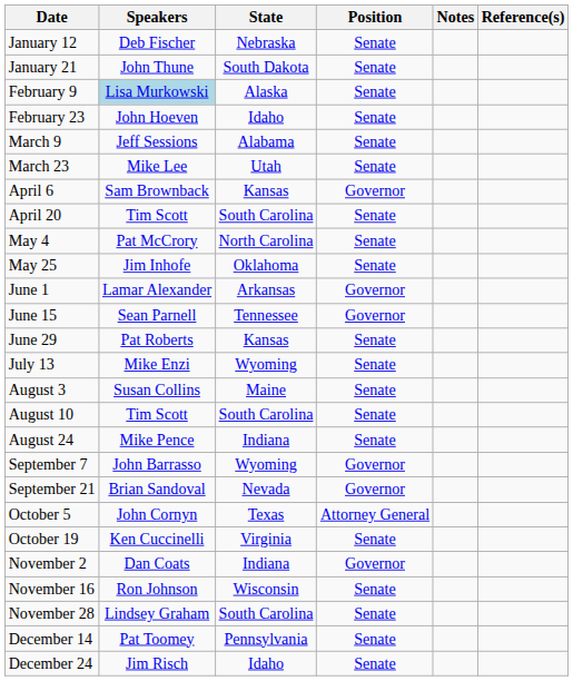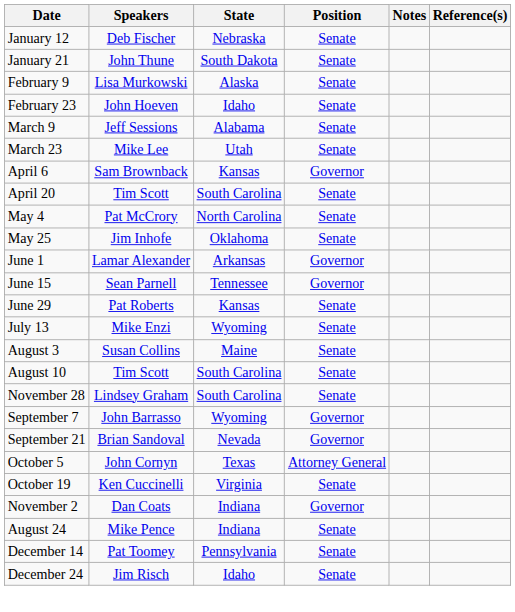February 9 | Speakers: lightblue background -> no background
rows swapped: August 24 <-> November 28
- row: November 16 | Ron Johnson | Wisconsin | Senate
